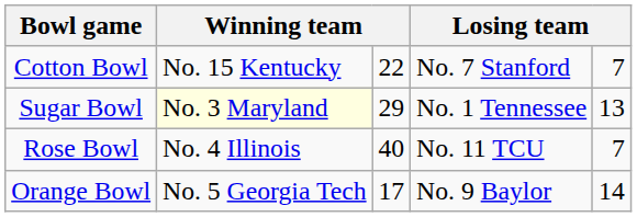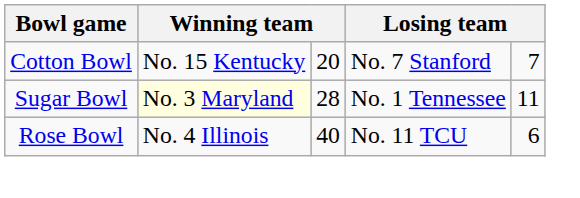Cotton Bowl | column 3: 22 -> 20
Sugar Bowl | column 3: 29 -> 28
Sugar Bowl | column 5: 13 -> 11
Rose Bowl | column 5: 7 -> 6
- row: Orange Bowl | No. 5 Georgia Tech | 17 | No. 9 Baylor | 14
